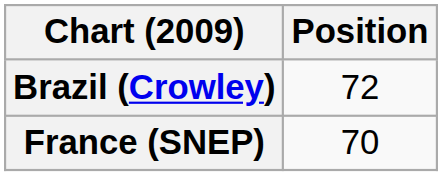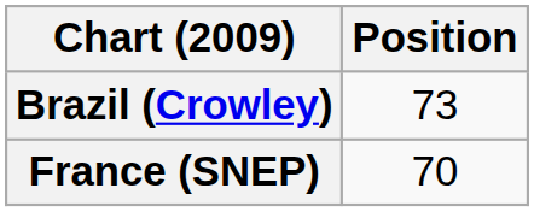Brazil (Crowley) | Position: 72 -> 73
